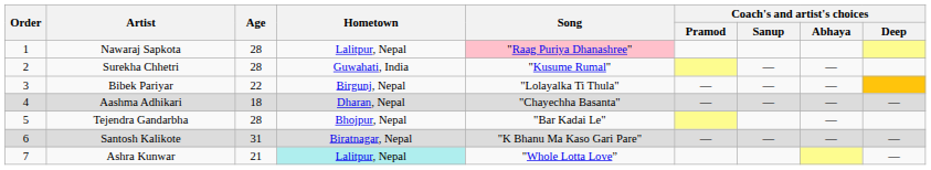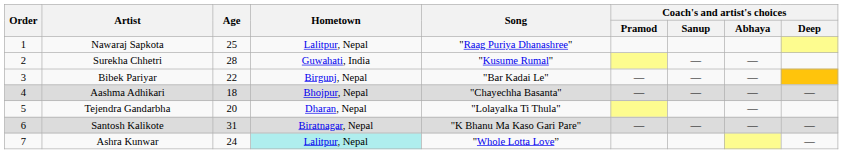Nawaraj Sapkota | Age: 28 -> 25
Nawaraj Sapkota | Song: pink background -> no background
Bibek Pariyar | Song: "Lolayalka Ti Thula" -> "Bar Kadai Le"
Aashma Adhikari | Hometown: Dharan, Nepal -> Bhojpur, Nepal
Tejendra Gandarbha | Age: 28 -> 20
Tejendra Gandarbha | Hometown: Bhojpur, Nepal -> Dharan, Nepal
Tejendra Gandarbha | Song: "Bar Kadai Le" -> "Lolayalka Ti Thula"
Ashra Kunwar | Age: 21 -> 24
